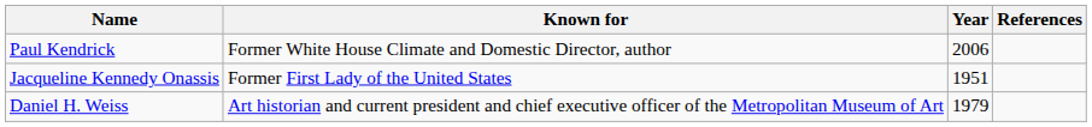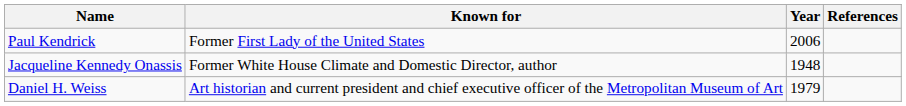Paul Kendrick | Known for: Former White House Climate and Domestic Director, author -> Former First Lady of the United States
Jacqueline Kennedy Onassis | Known for: Former First Lady of the United States -> Former White House Climate and Domestic Director, author
Jacqueline Kennedy Onassis | Year: 1951 -> 1948
